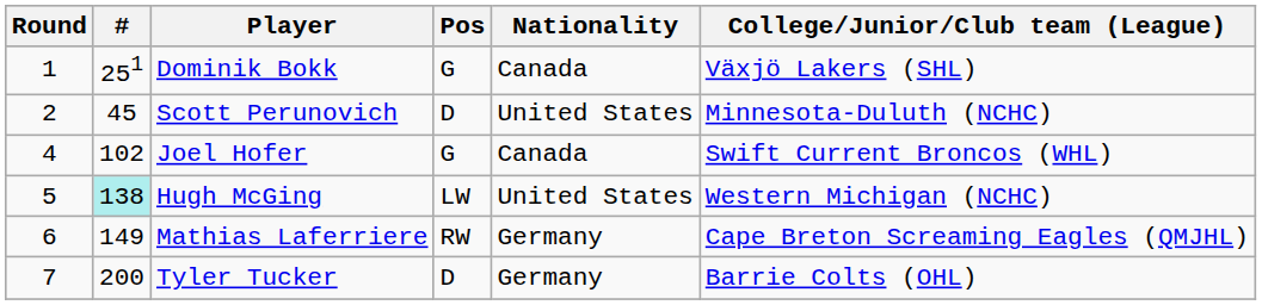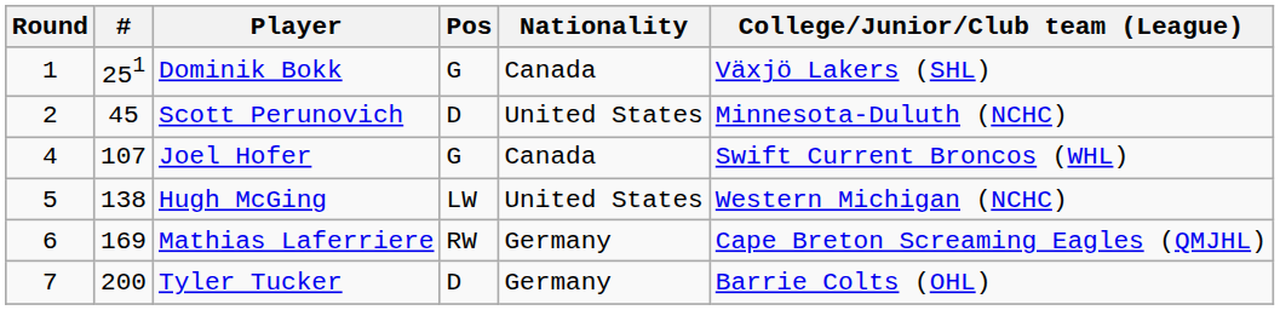Joel Hofer | #: 102 -> 107
Hugh McGing | #: paleturquoise background -> no background
Mathias Laferriere | #: 149 -> 169
